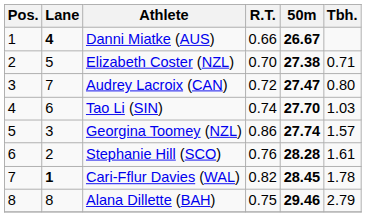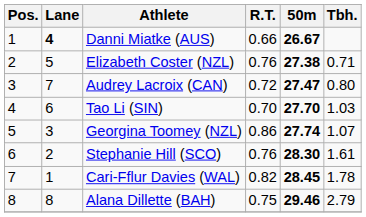Elizabeth Coster (NZL) | R.T.: 0.70 -> 0.76
Tao Li (SIN) | R.T.: 0.74 -> 0.70
Georgina Toomey (NZL) | Tbh.: 1.57 -> 1.07
Stephanie Hill (SCO) | 50m: 28.28 -> 28.30
Cari-Fflur Davies (WAL) | Lane: bold -> normal
